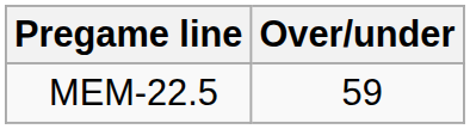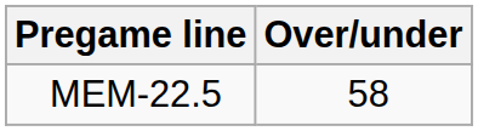MEM-22.5 | Over/under: 59 -> 58
